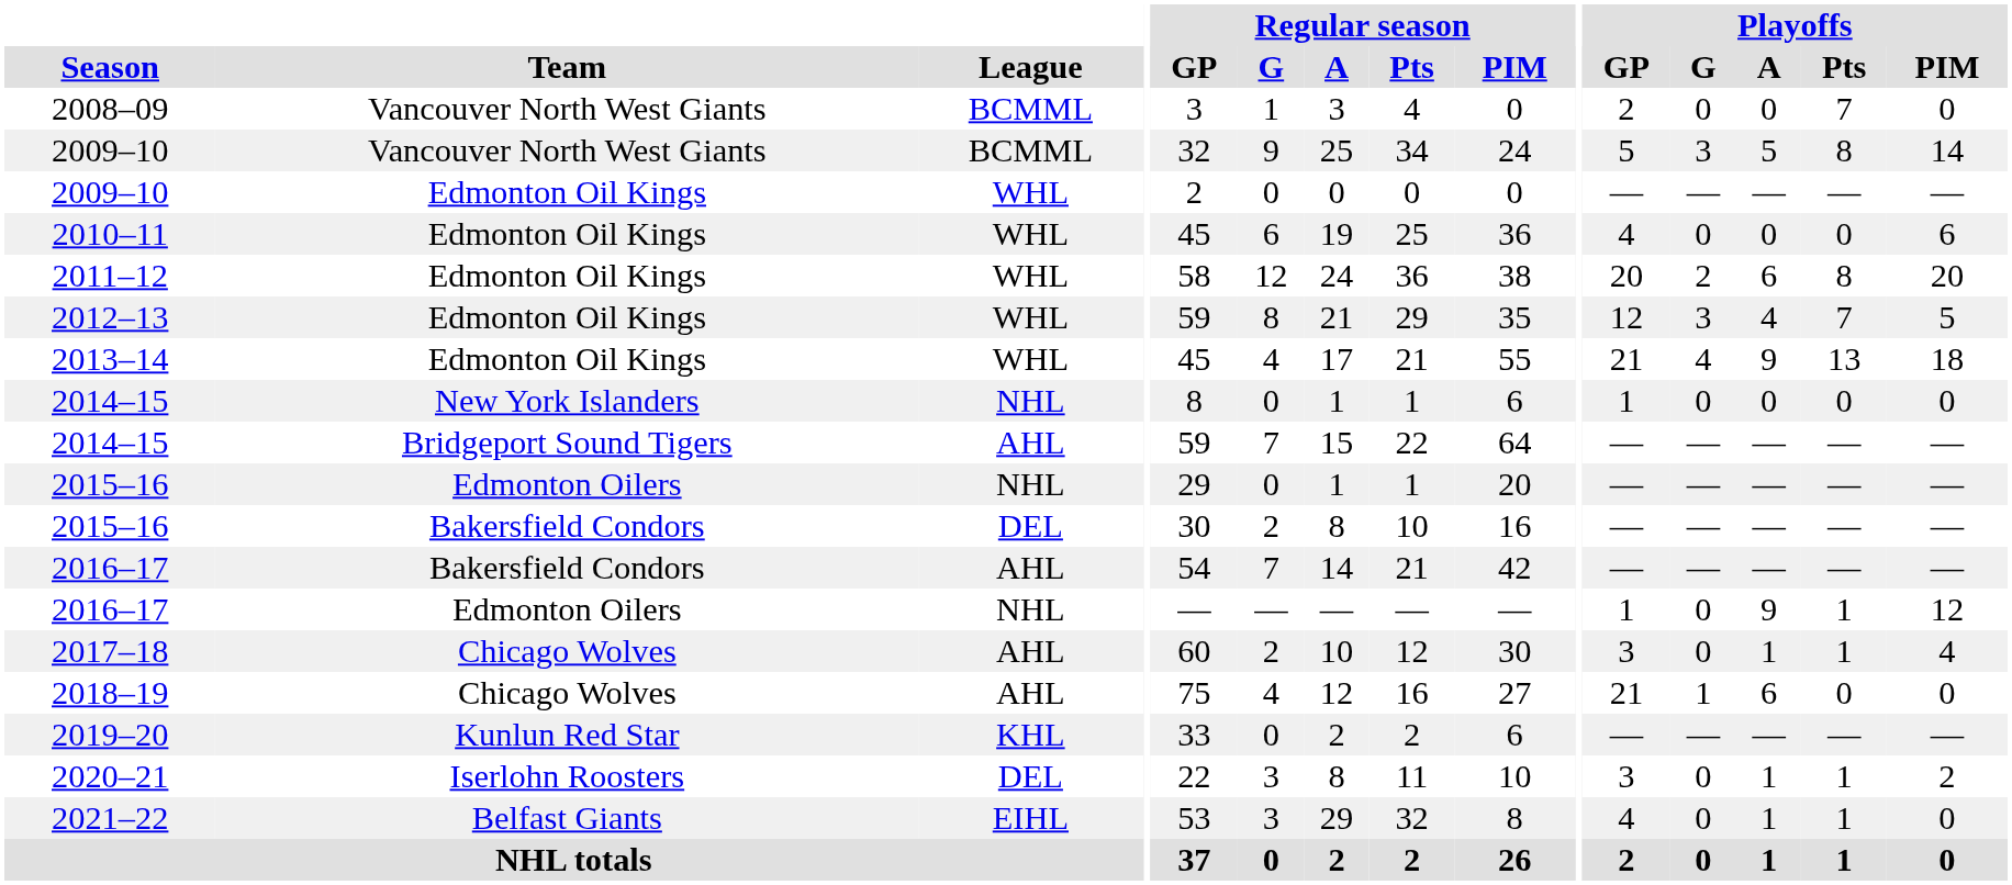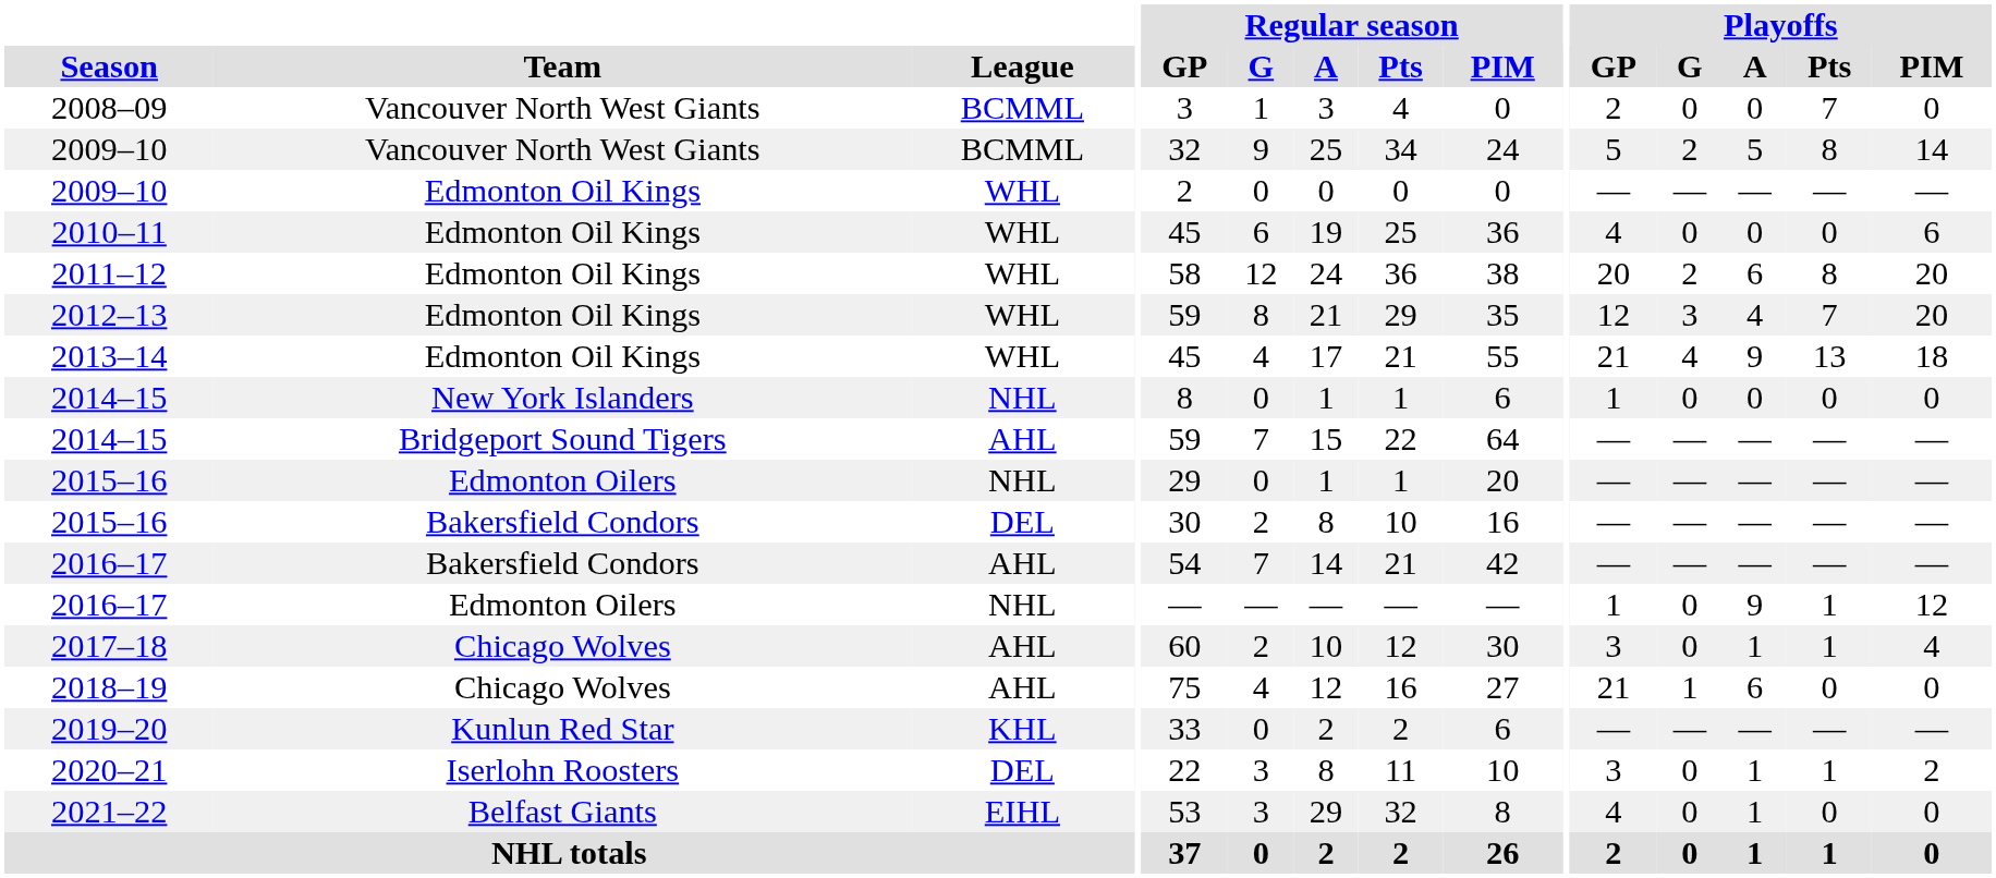2009–10 / Vancouver North West Giants | Playoffs / G: 3 -> 2
2012–13 | Playoffs / PIM: 5 -> 20
2021–22 | Playoffs / Pts: 1 -> 0
